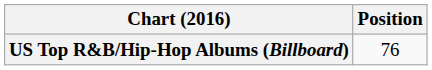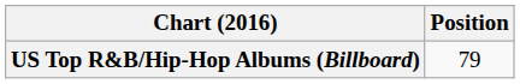US Top R&B/Hip-Hop Albums (Billboard) | Position: 76 -> 79
